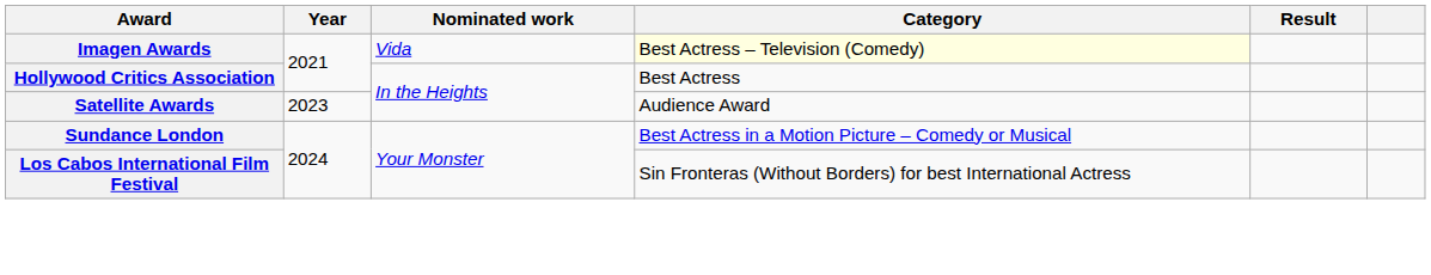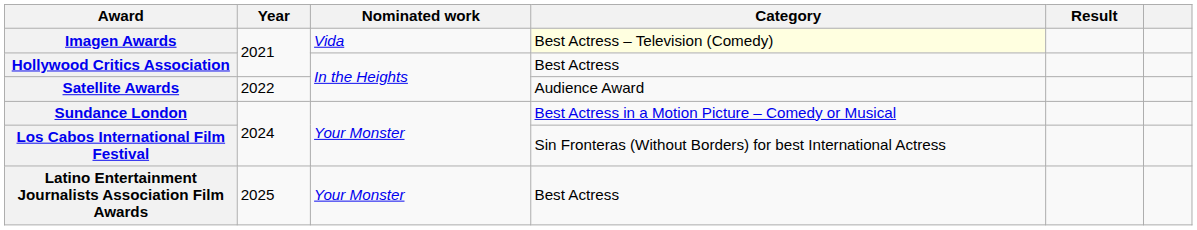Satellite Awards | Year: 2023 -> 2022
+ row: Latino Entertainment Journalists Association Film Awards | 2025 | Your Monster | Best Actress
